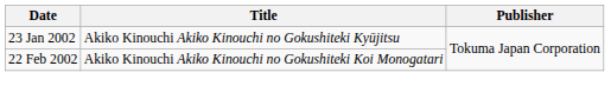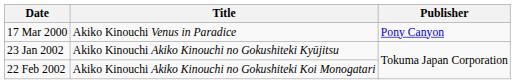+ row: 17 Mar 2000 | Akiko Kinouchi Venus in Paradice | Pony Canyon
